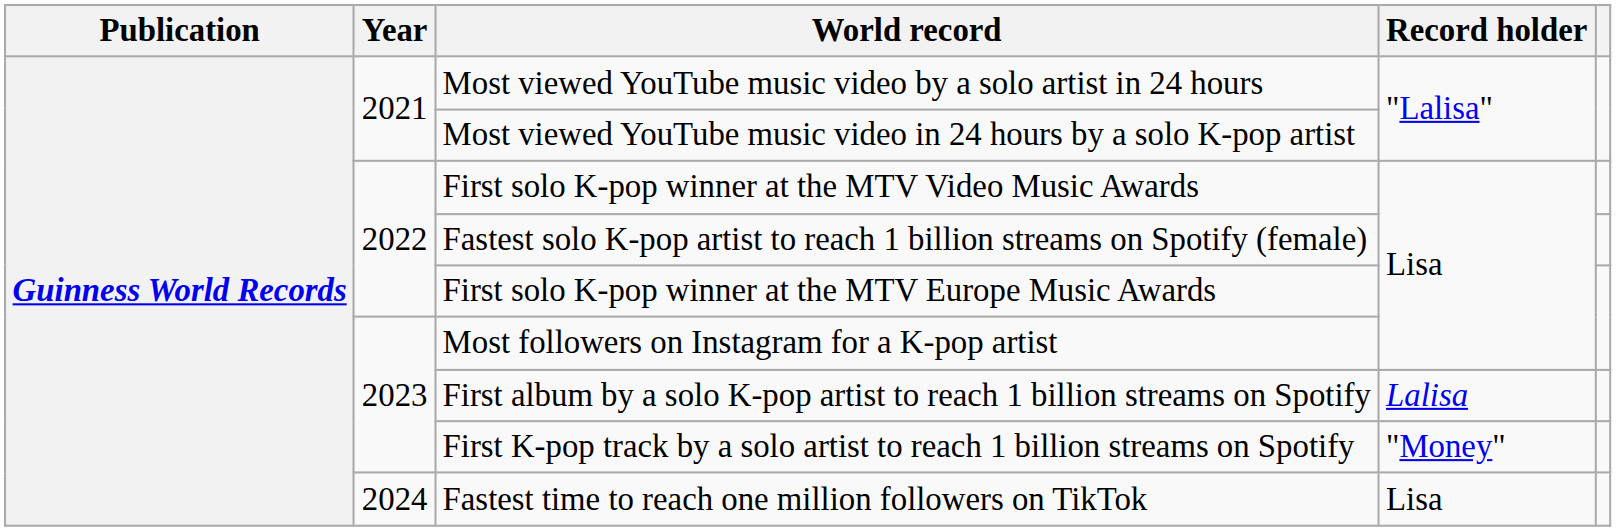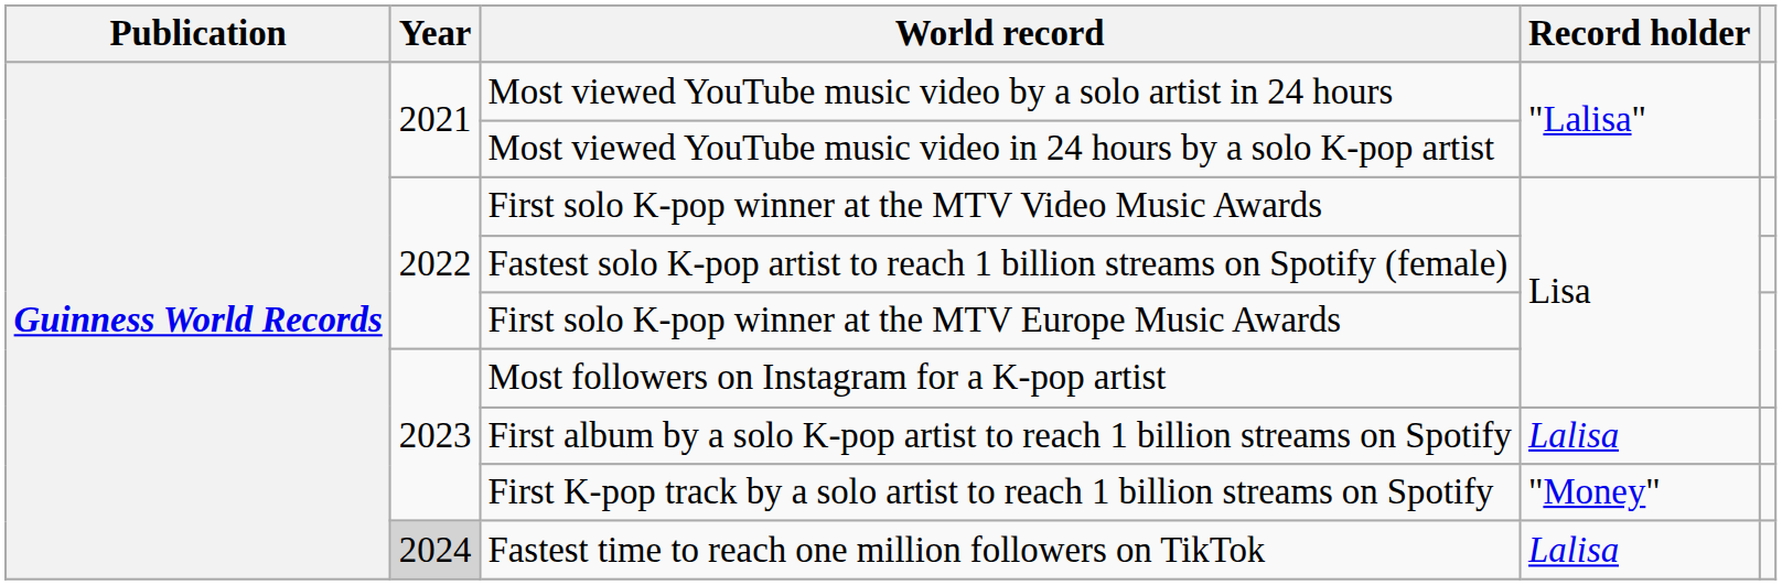Fastest time to reach one million followers on TikTok | Year: no background -> lightgrey background
Fastest time to reach one million followers on TikTok | Record holder: Lisa -> Lalisa
